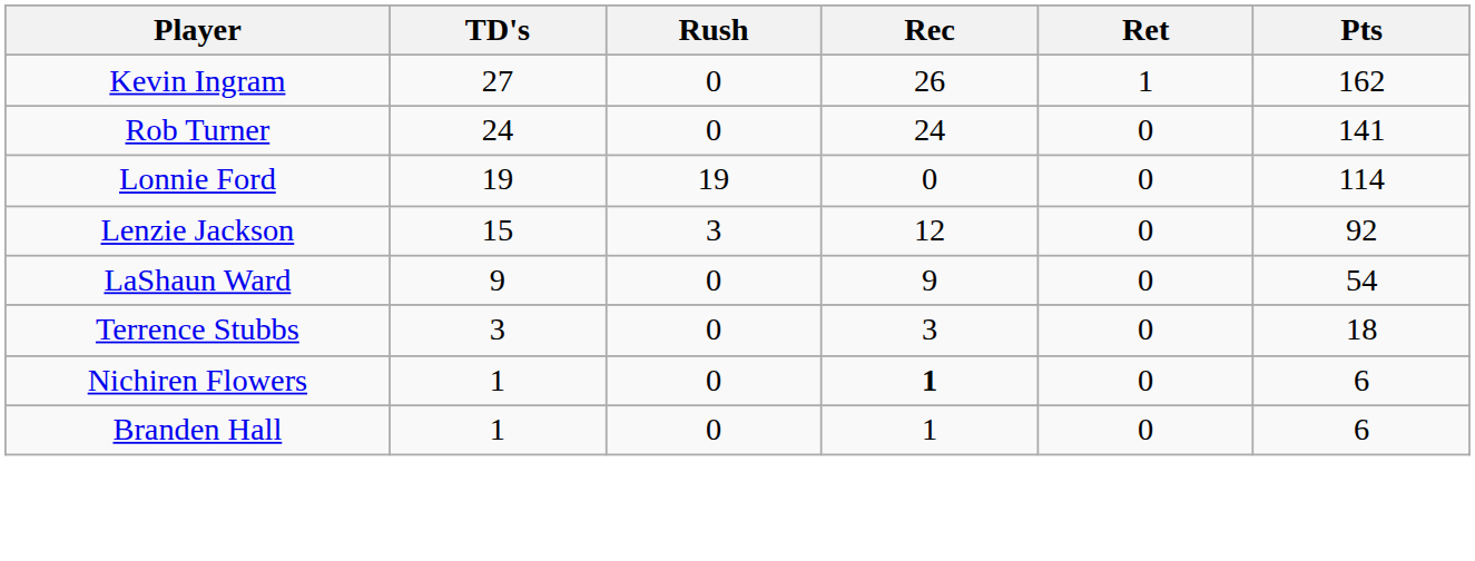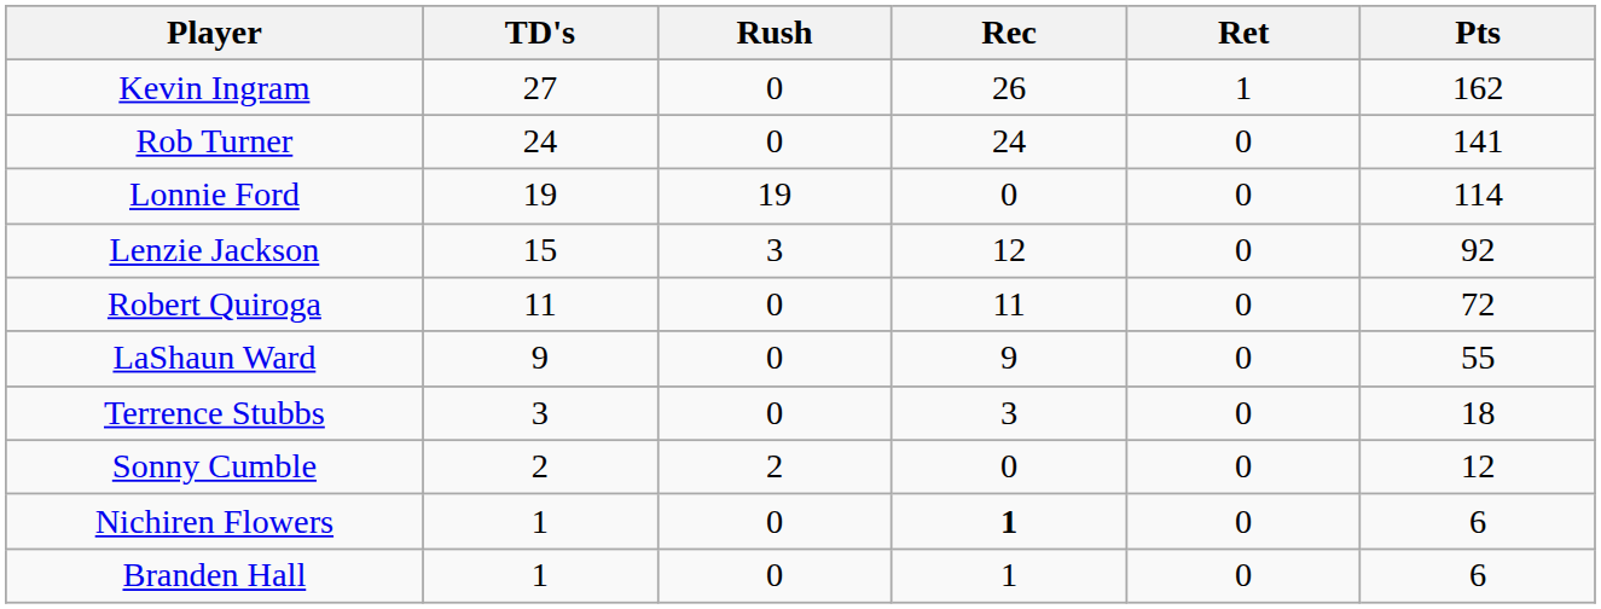+ row: Robert Quiroga | 11 | 0 | 11 | 0 | 72
LaShaun Ward | Pts: 54 -> 55
+ row: Sonny Cumble | 2 | 2 | 0 | 0 | 12
